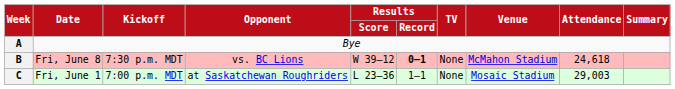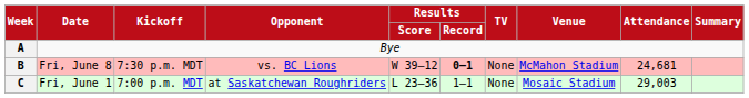B | Attendance: 24,618 -> 24,681
